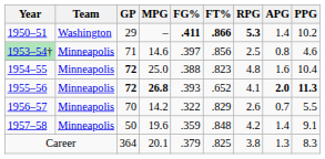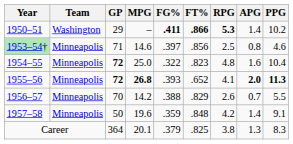1954–55 | FG%: .388 -> .322
1956–57 | FG%: .322 -> .388
